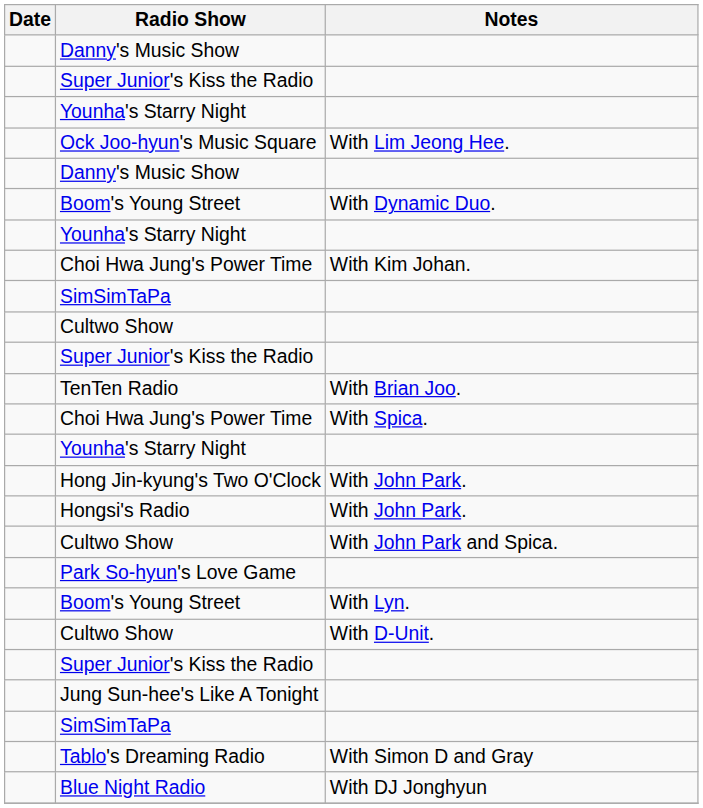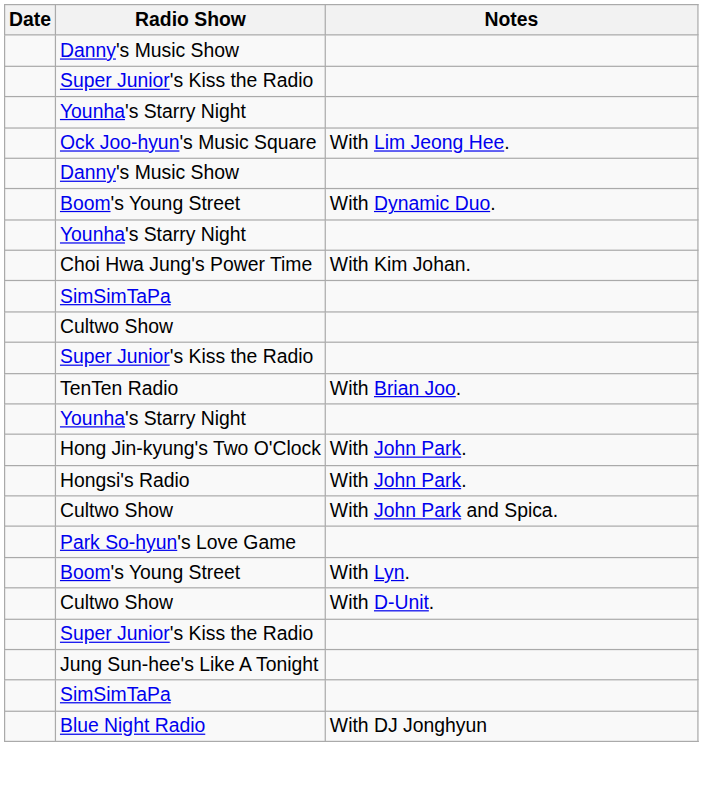- row: Choi Hwa Jung's Power Time | With Spica.
- row: Tablo's Dreaming Radio | With Simon D and Gray
